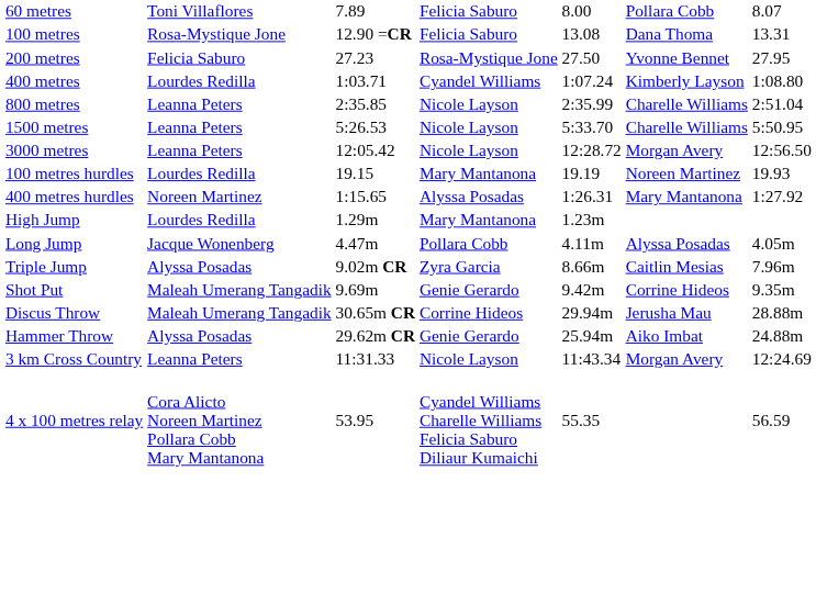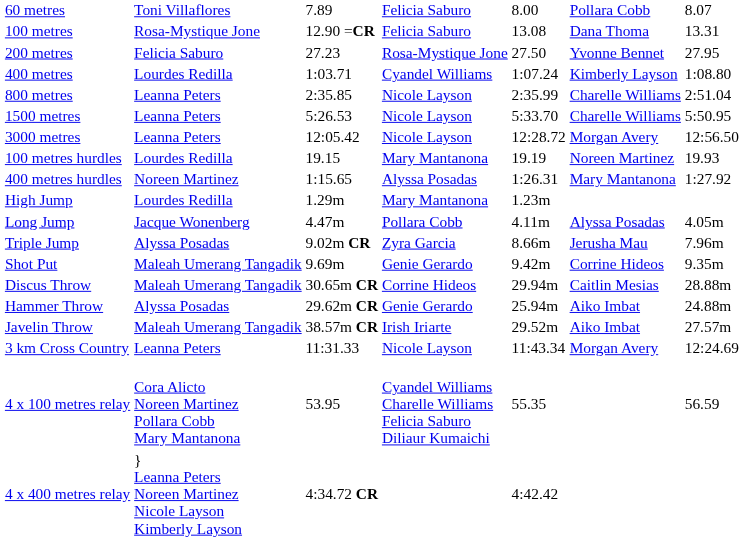Triple Jump | column 6: Caitlin Mesias -> Jerusha Mau
Discus Throw | column 6: Jerusha Mau -> Caitlin Mesias
+ row: Javelin Throw | Maleah Umerang Tangadik | 38.57m CR | Irish Iriarte | 29.52m | Aiko Imbat | 27.57m
+ row: 4 x 400 metres relay | } Leanna Peters Noreen Martinez Nicole Layson Kimberly Layson | 4:34.72 CR | 4:42.42
